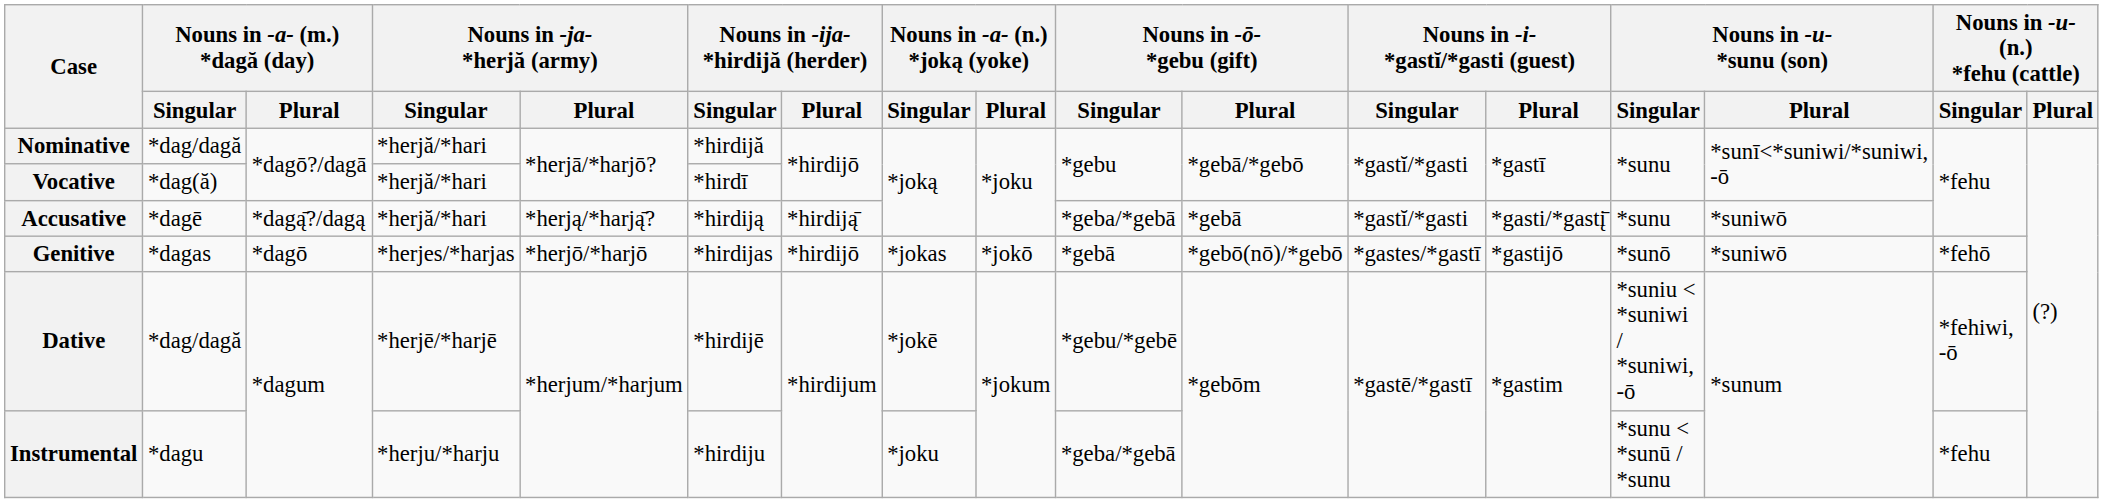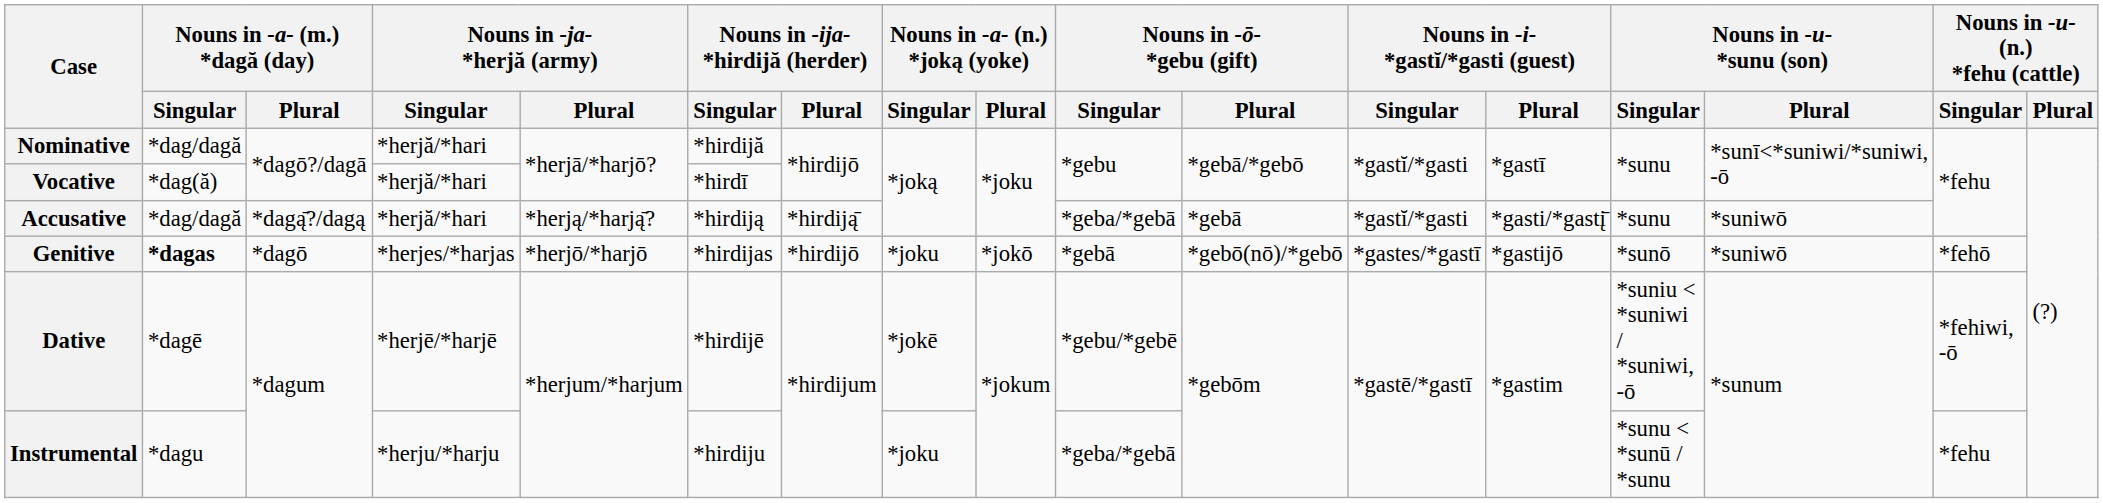Accusative | Nouns in -a- (m.) *dagă (day) / Singular: *dagē -> *dag/dagă
Genitive | Nouns in -a- (m.) *dagă (day) / Singular: normal -> bold
Genitive | Nouns in -a- (n.) *joką (yoke) / Singular: *jokas -> *joku
Dative | Nouns in -a- (m.) *dagă (day) / Singular: *dag/dagă -> *dagē
